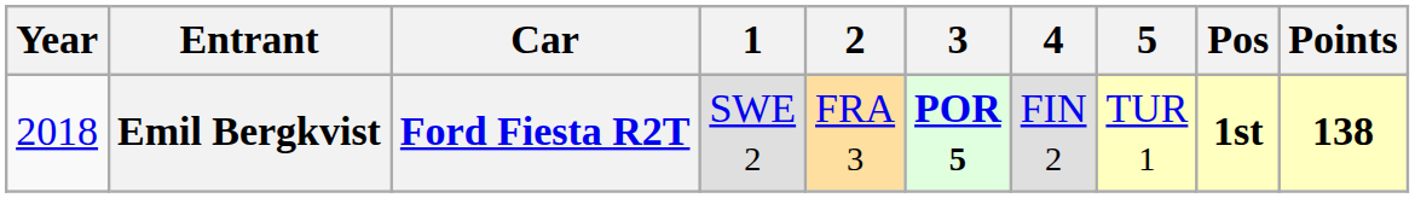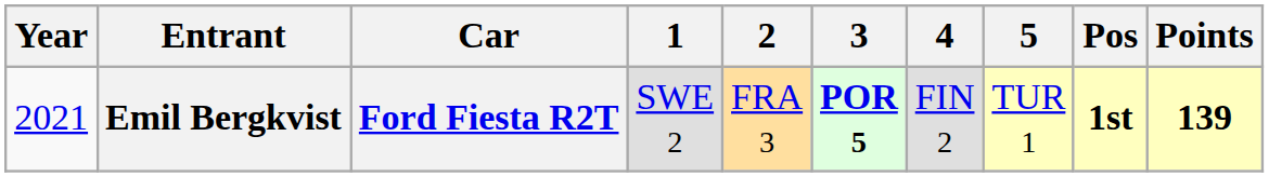Emil Bergkvist | Year: 2018 -> 2021
Emil Bergkvist | Points: 138 -> 139
